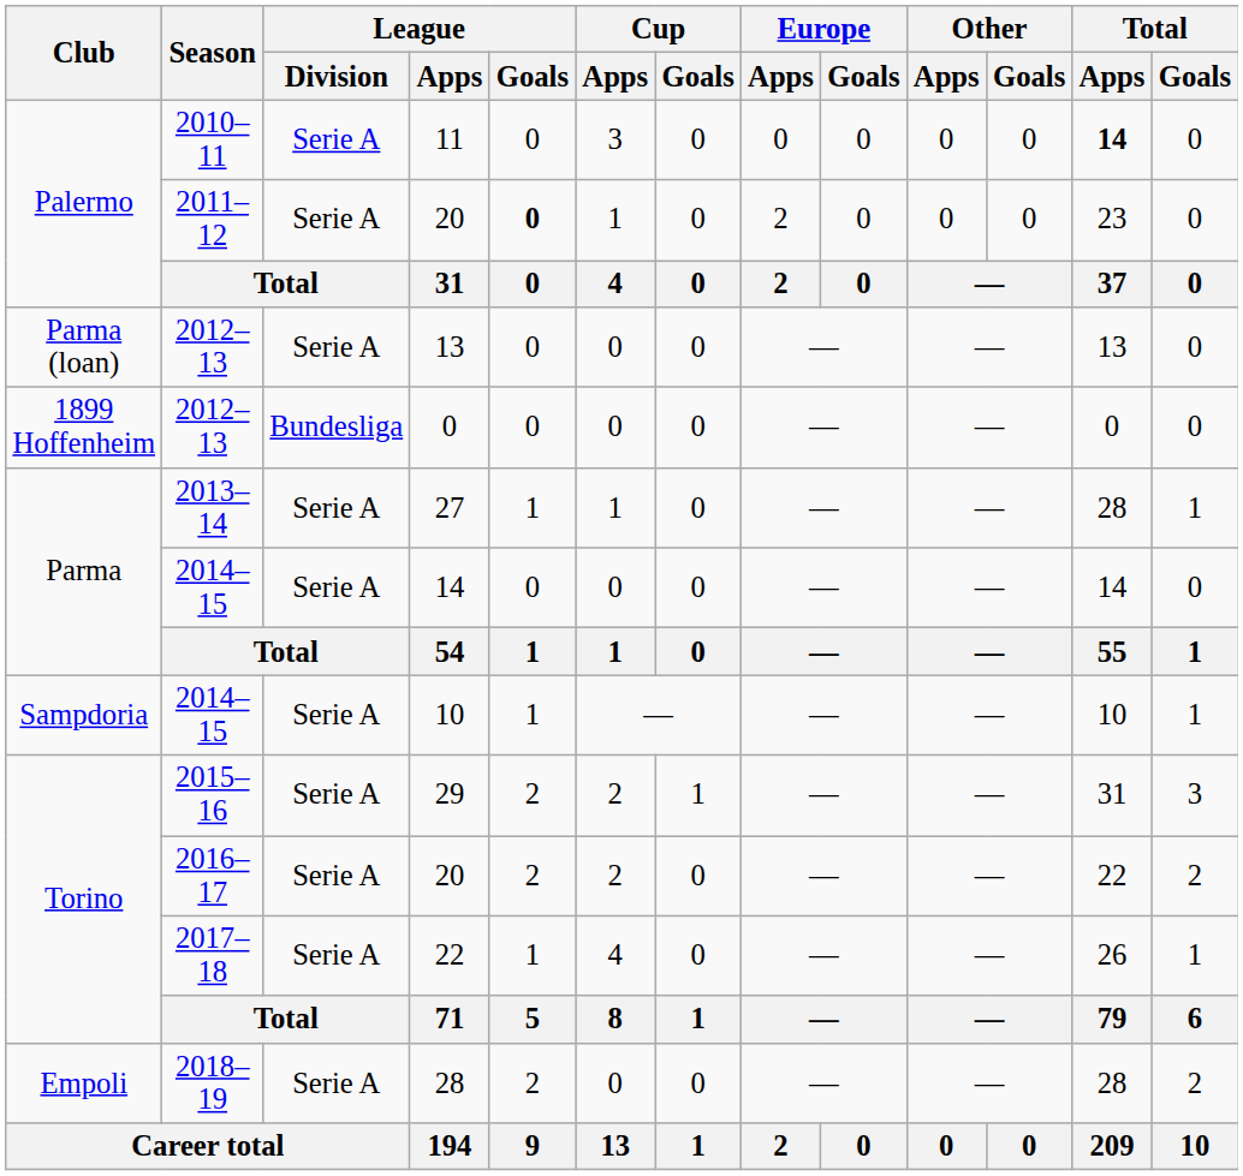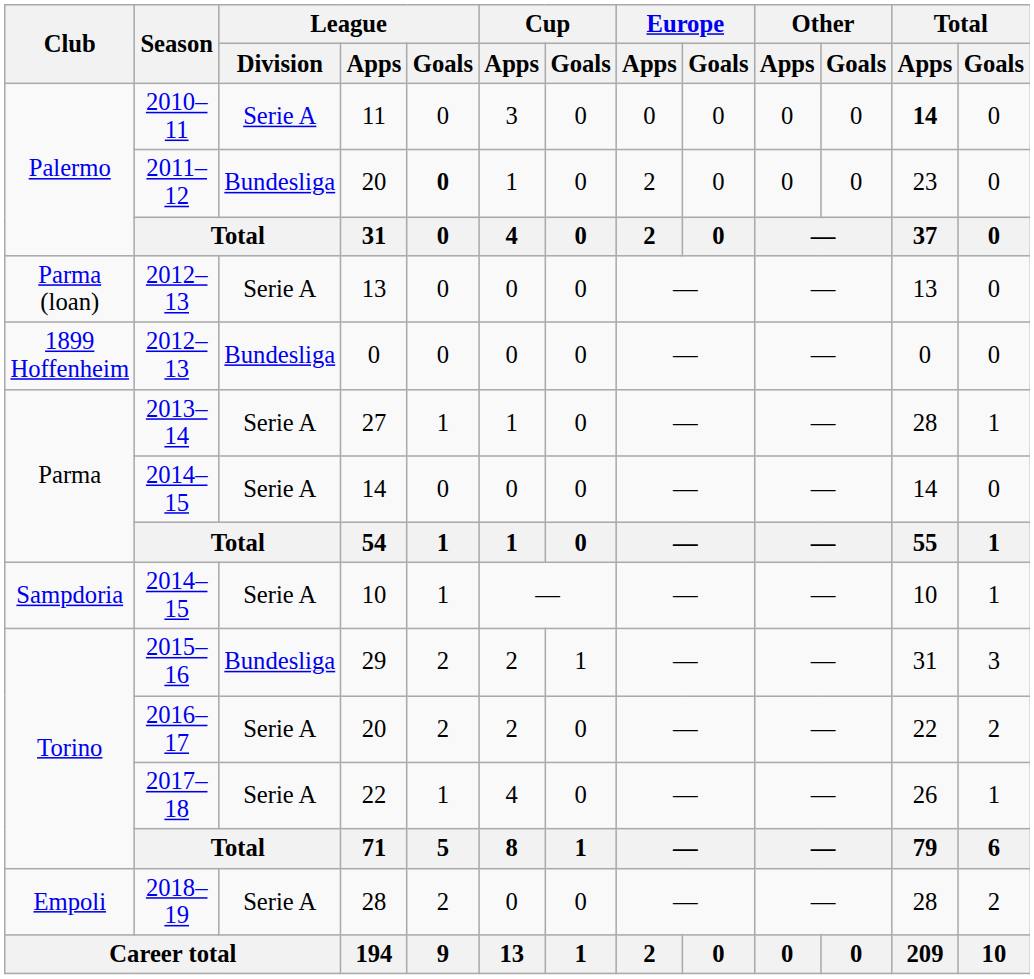2011–12 / 20 | League / Division: Serie A -> Bundesliga
29 | League / Division: Serie A -> Bundesliga
